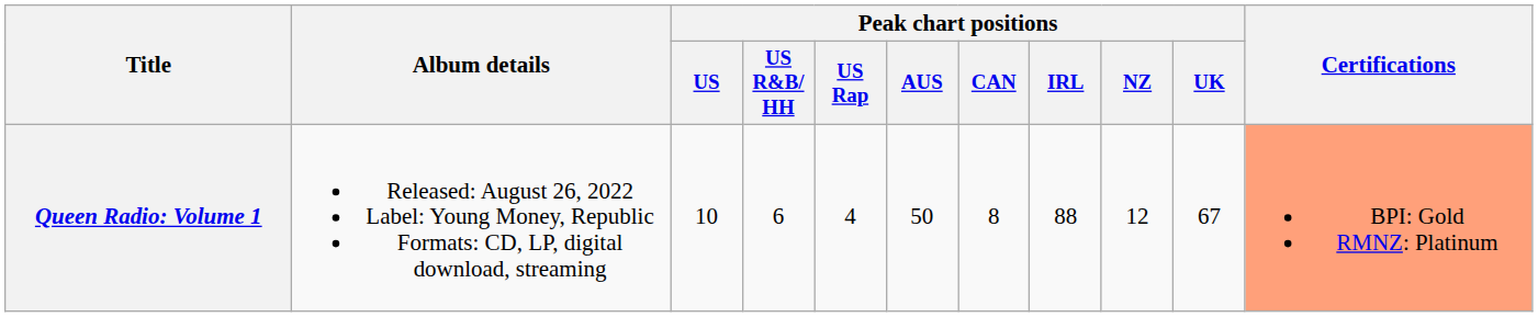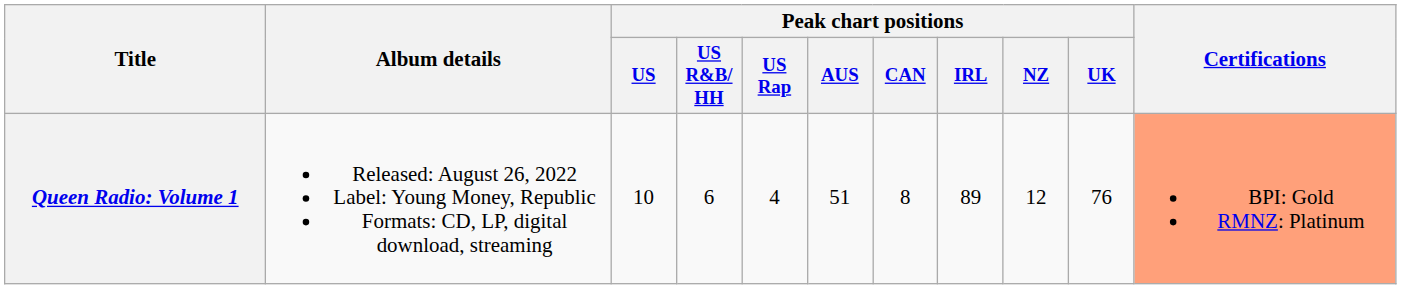Queen Radio: Volume 1 | Peak chart positions / AUS: 50 -> 51
Queen Radio: Volume 1 | Peak chart positions / IRL: 88 -> 89
Queen Radio: Volume 1 | Peak chart positions / UK: 67 -> 76
